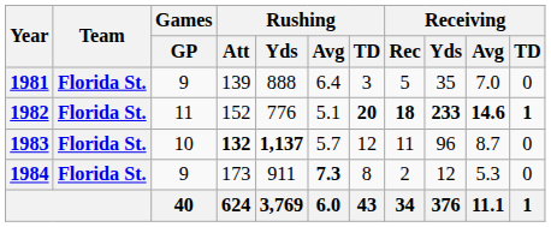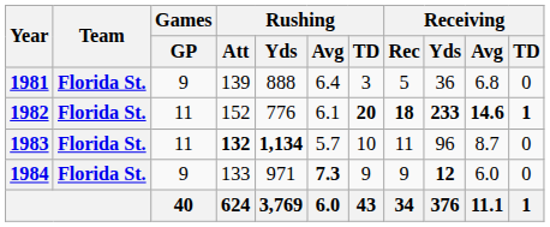1981 | Receiving / Yds: 35 -> 36
1981 | Receiving / Avg: 7.0 -> 6.8
1982 | Rushing / Avg: 5.1 -> 6.1
1983 | Games / GP: 10 -> 11
1983 | Rushing / Yds: 1,137 -> 1,134
1983 | Rushing / TD: 12 -> 10
1984 | Rushing / Att: 173 -> 133
1984 | Rushing / Yds: 911 -> 971
1984 | Rushing / TD: 8 -> 9
1984 | Receiving / Rec: 2 -> 9
1984 | Receiving / Yds: normal -> bold
1984 | Receiving / Avg: 5.3 -> 6.0
